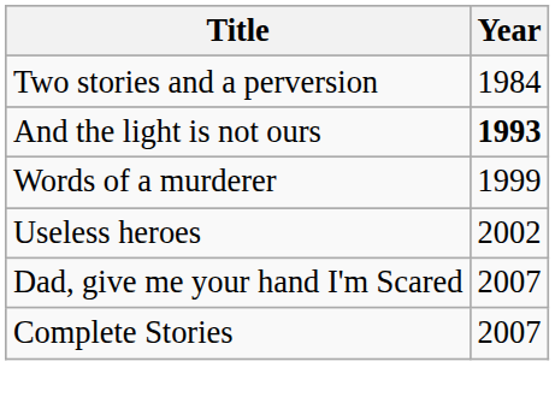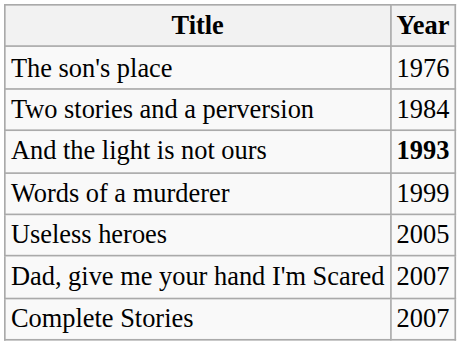+ row: The son's place | 1976
Useless heroes | Year: 2002 -> 2005
